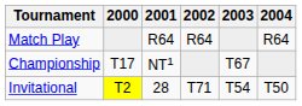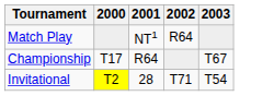- column: 2004 | R64 | T50
Match Play | 2001: R64 -> NT1
Championship | 2001: NT1 -> R64
